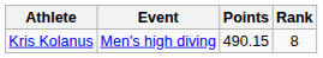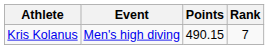Kris Kolanus | Rank: 8 -> 7
